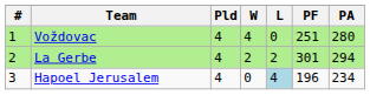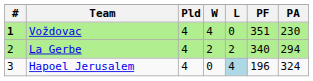Voždovac | #: normal -> bold
Voždovac | PF: 251 -> 351
Voždovac | PA: 280 -> 230
La Gerbe | PF: 301 -> 340
Hapoel Jerusalem | PA: 234 -> 324
